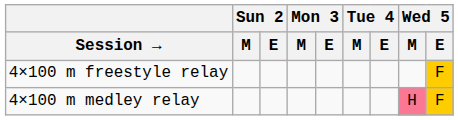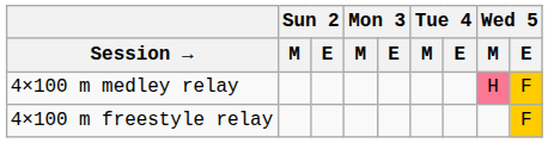rows swapped: 4×100 m freestyle relay <-> 4×100 m medley relay
